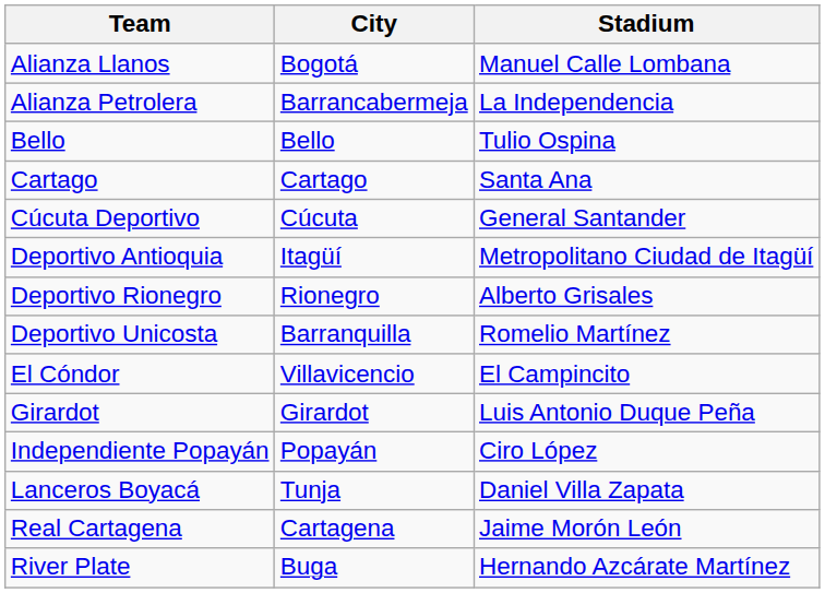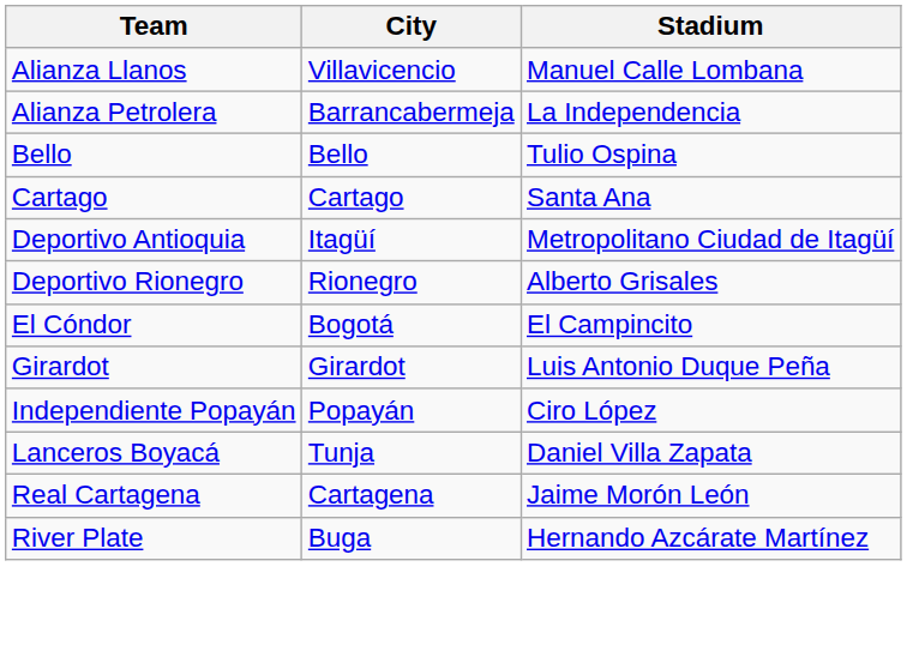Alianza Llanos | City: Bogotá -> Villavicencio
- row: Cúcuta Deportivo | Cúcuta | General Santander
- row: Deportivo Unicosta | Barranquilla | Romelio Martínez
El Cóndor | City: Villavicencio -> Bogotá
